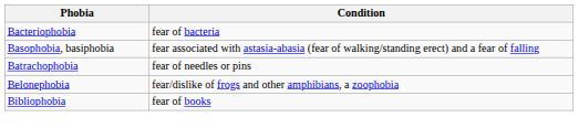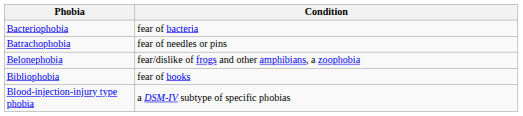- row: Basophobia, basiphobia | fear associated with astasia-abasia (fear of walking/standing erect) and a fear of falling
+ row: Blood-injection-injury type phobia | a DSM-IV subtype of specific phobias
